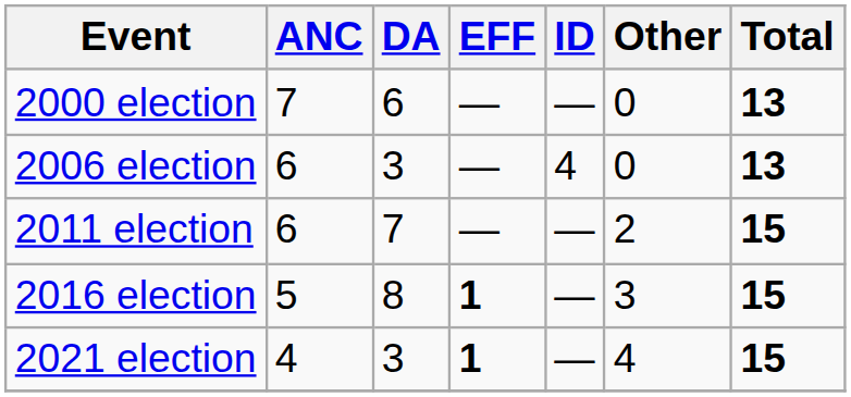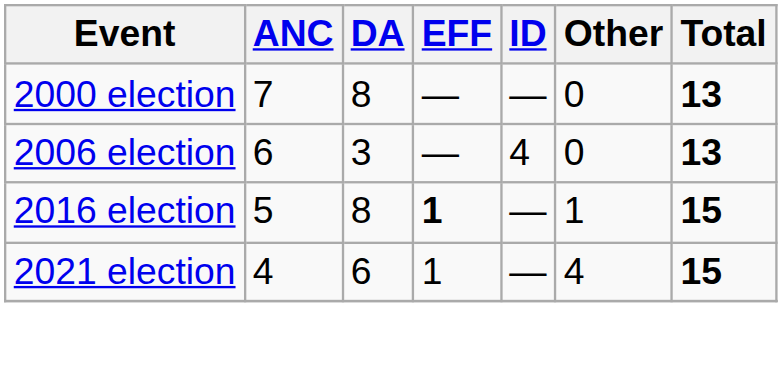2000 election | DA: 6 -> 8
- row: 2011 election | 6 | 7 | — | — | 2 | 15
2016 election | Other: 3 -> 1
2021 election | DA: 3 -> 6
2021 election | EFF: bold -> normal
